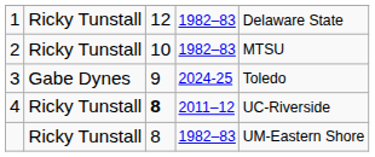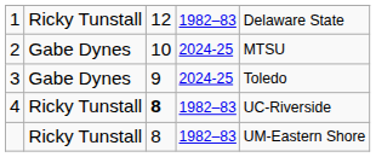2 | column 2: Ricky Tunstall -> Gabe Dynes
2 | column 4: 1982–83 -> 2024-25
4 | column 4: 2011–12 -> 1982–83
